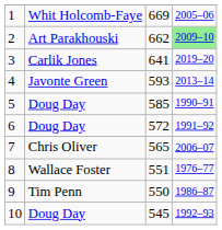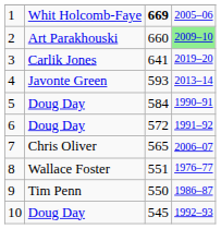1 | column 3: normal -> bold
2 | column 3: 662 -> 660
5 | column 3: 585 -> 584
